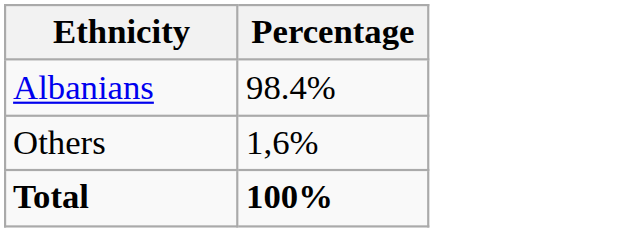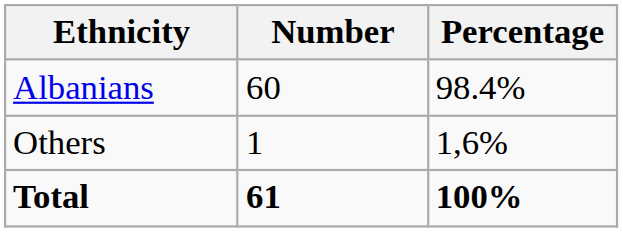+ column: Number | 60 | 1 | 61
